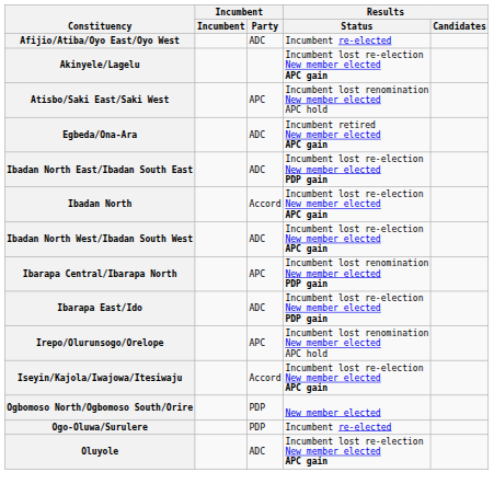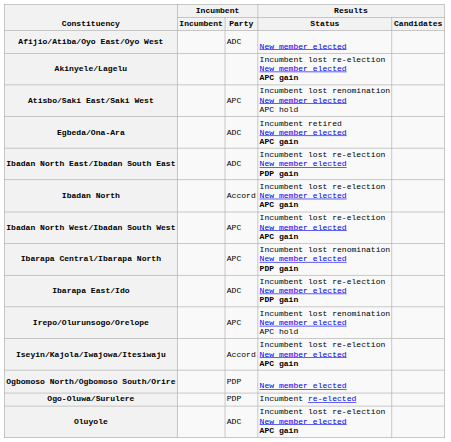Afijio/Atiba/Oyo East/Oyo West | Results / Status: Incumbent re-elected -> New member elected
Ibadan North West/Ibadan South West | Incumbent / Party: ADC -> APC
